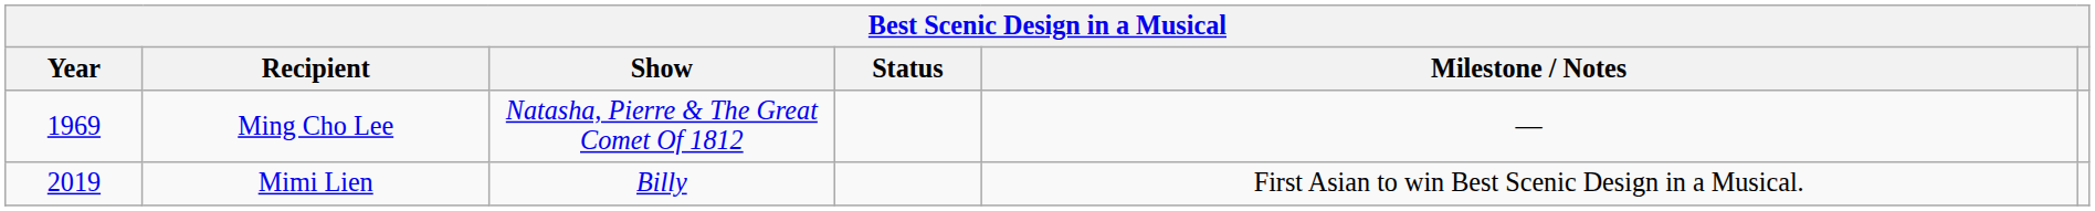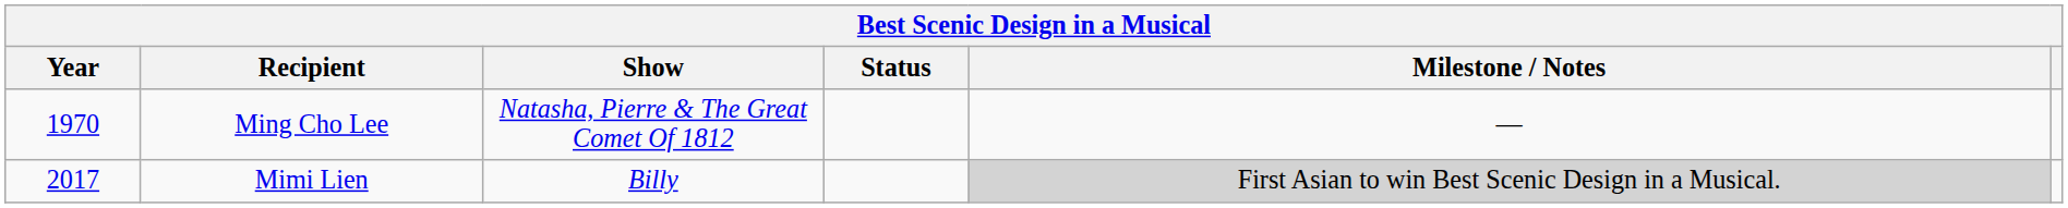Ming Cho Lee | Year: 1969 -> 1970
Mimi Lien | Year: 2019 -> 2017
Mimi Lien | Milestone / Notes: no background -> lightgrey background
